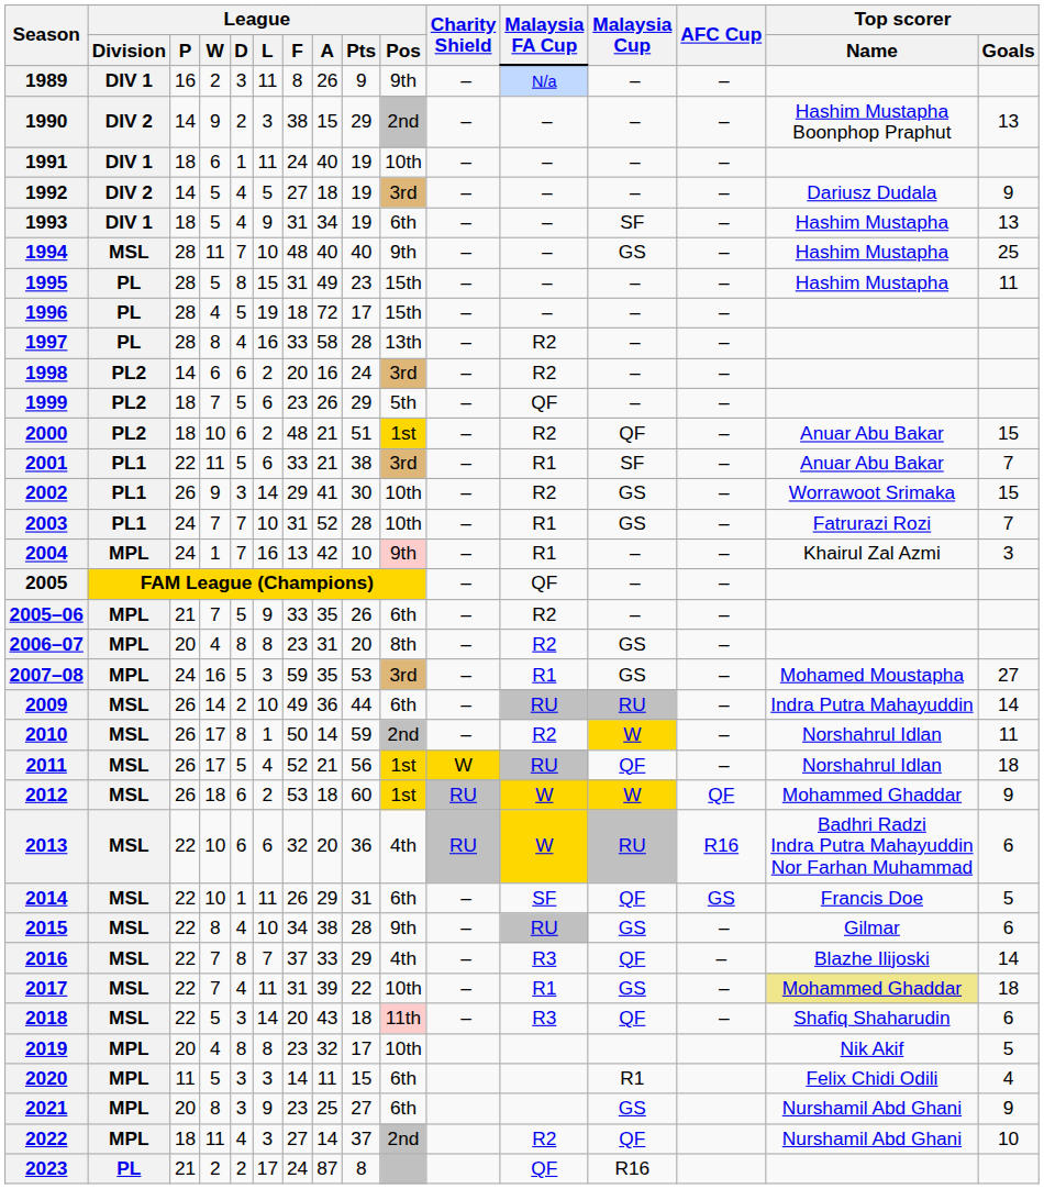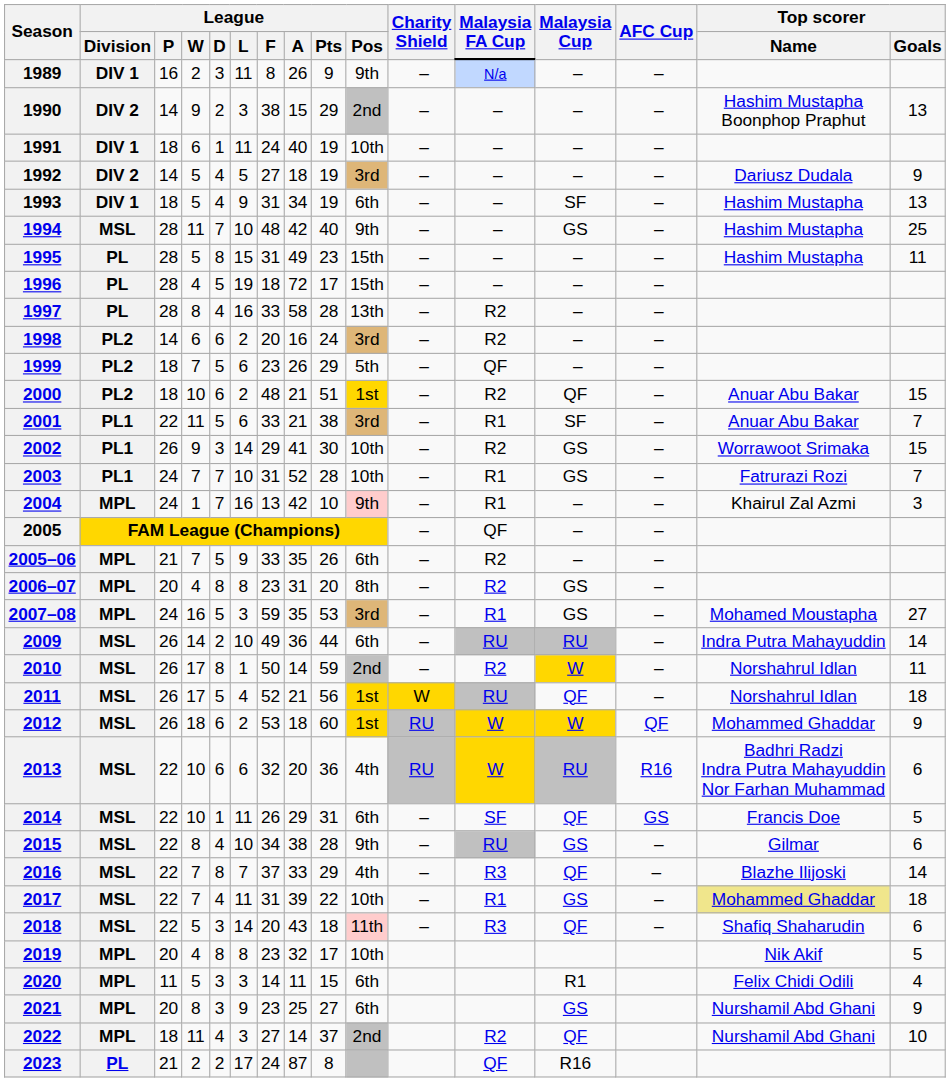1994 | League / A: 40 -> 42
